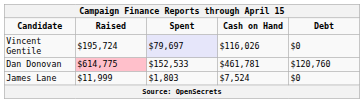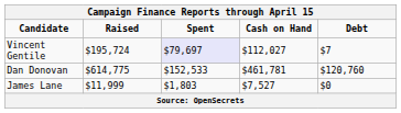Vincent Gentile | Cash on Hand: $116,026 -> $112,027
Vincent Gentile | Debt: $0 -> $7
Dan Donovan | Raised: pink background -> no background
James Lane | Cash on Hand: $7,524 -> $7,527
